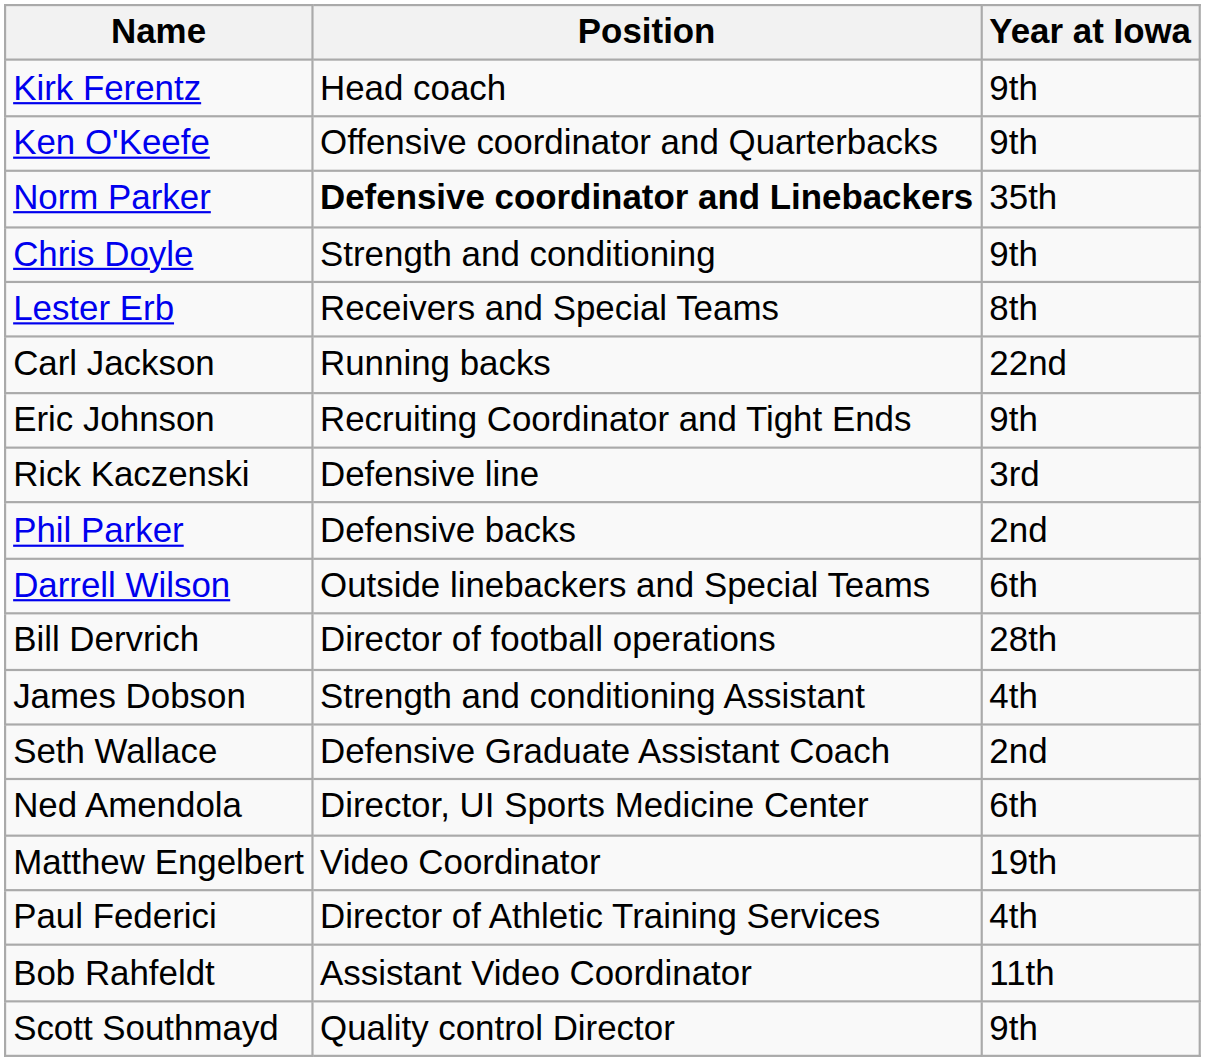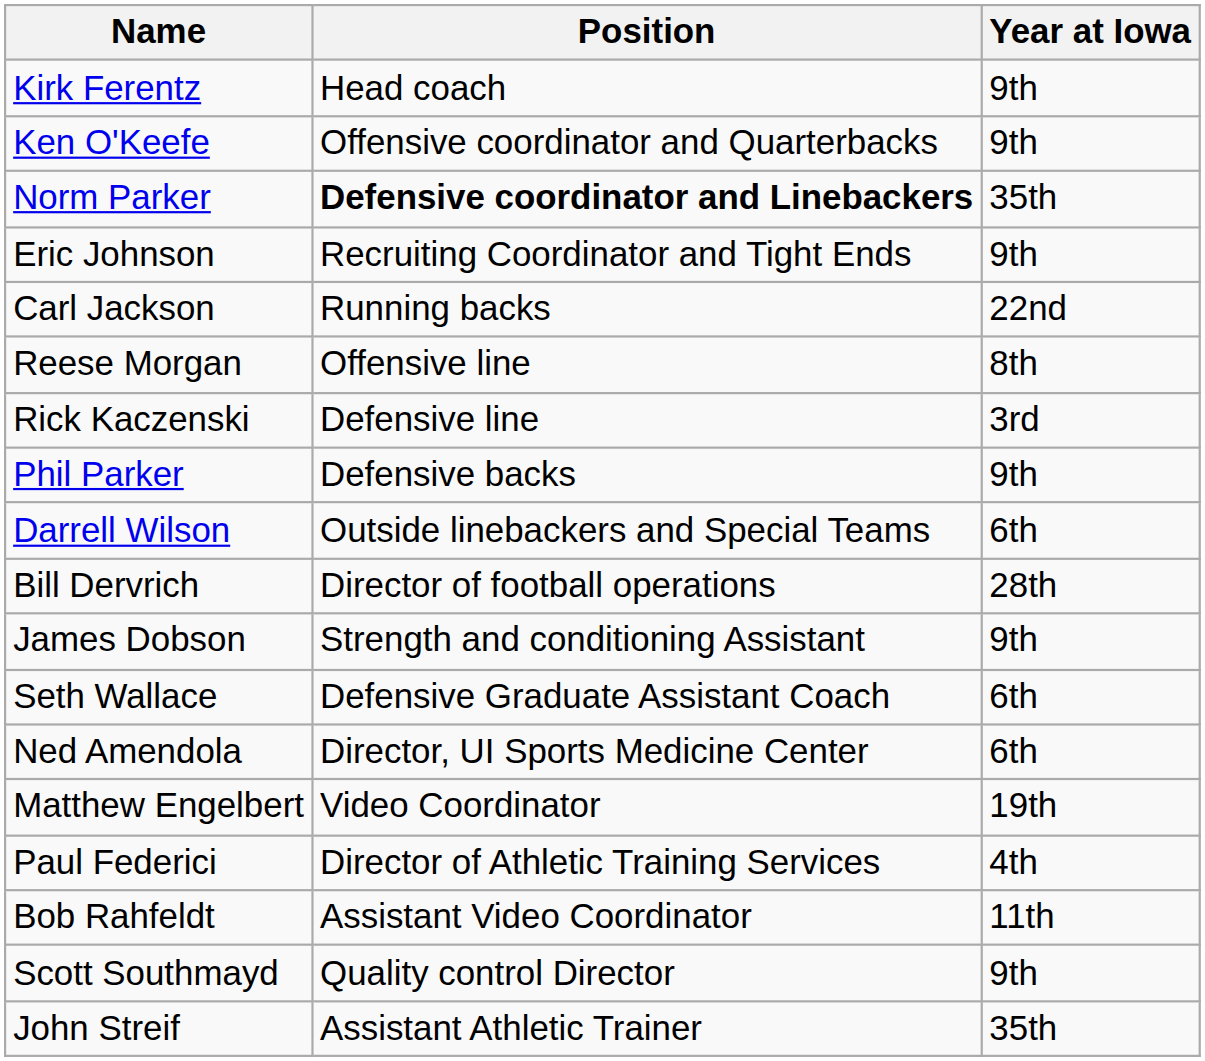- row: Chris Doyle | Strength and conditioning | 9th
- row: Lester Erb | Receivers and Special Teams | 8th
rows swapped: Carl Jackson <-> Eric Johnson
+ row: Reese Morgan | Offensive line | 8th
Phil Parker | Year at Iowa: 2nd -> 9th
James Dobson | Year at Iowa: 4th -> 9th
Seth Wallace | Year at Iowa: 2nd -> 6th
+ row: John Streif | Assistant Athletic Trainer | 35th
